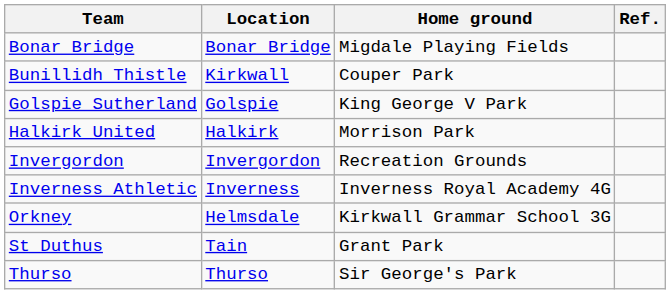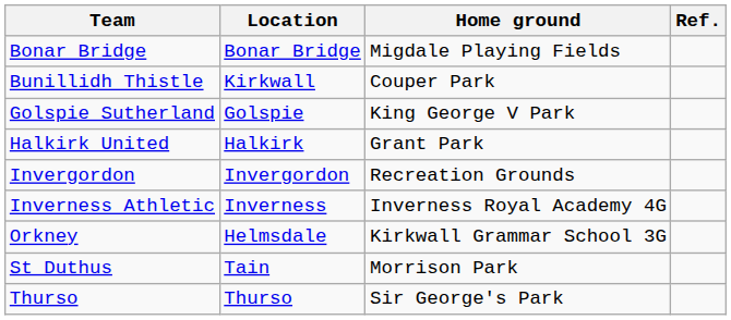Halkirk United | Home ground: Morrison Park -> Grant Park
St Duthus | Home ground: Grant Park -> Morrison Park
